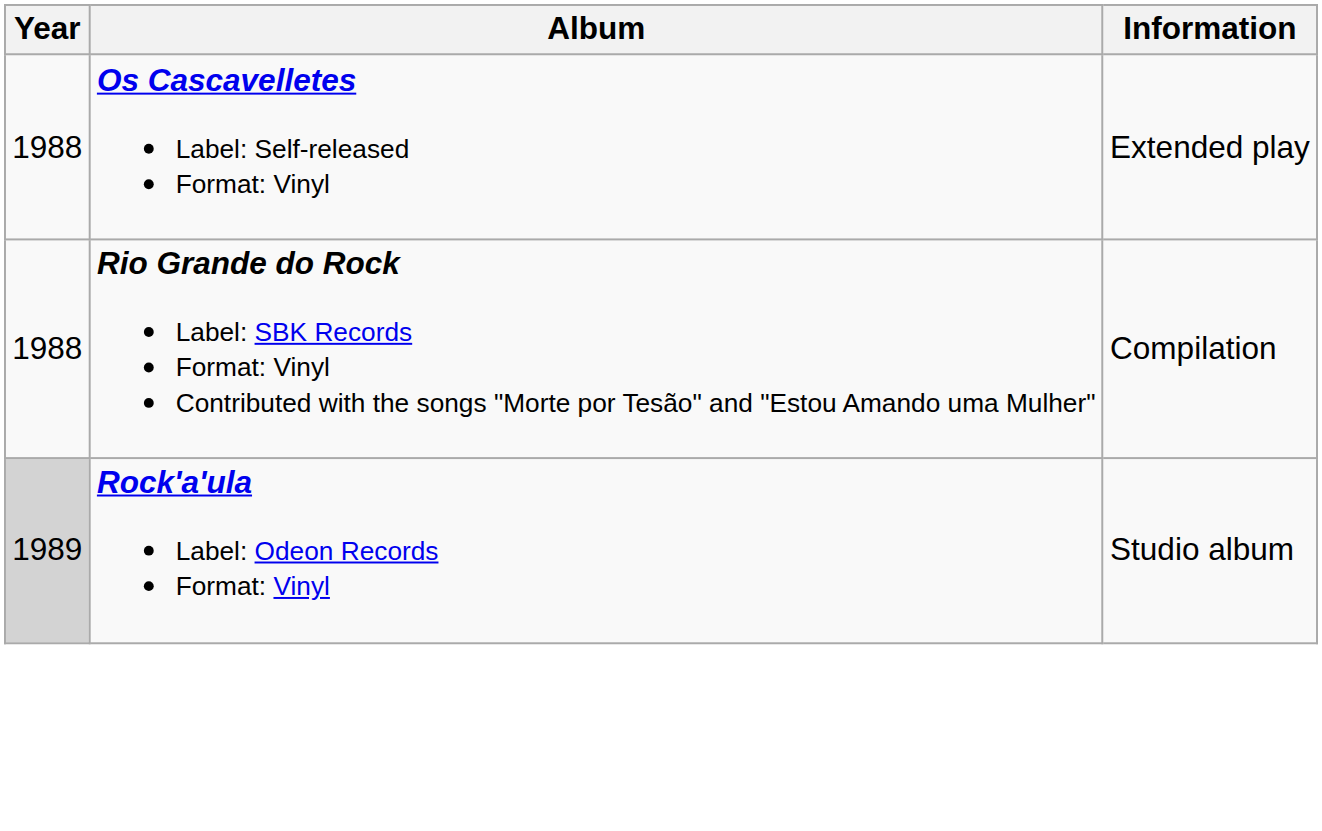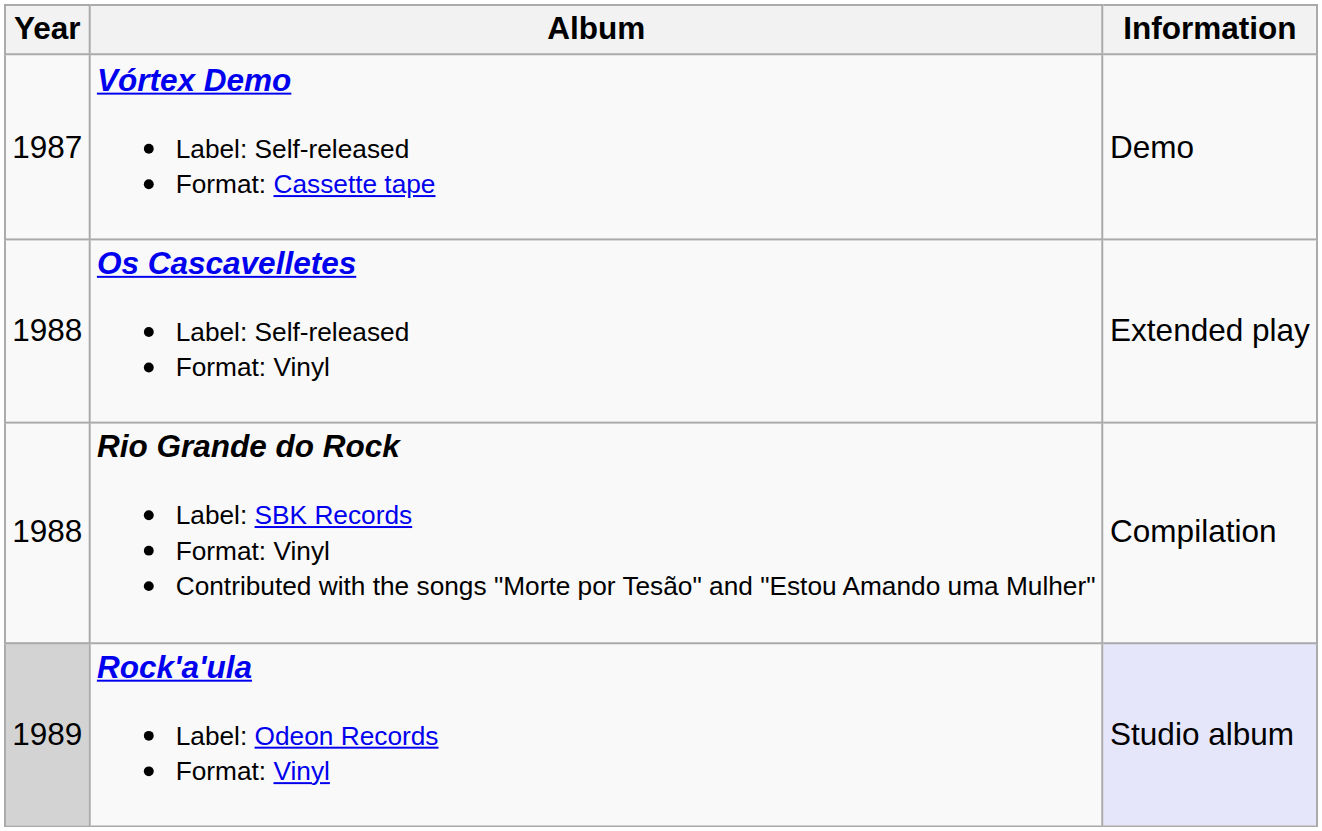+ row: 1987 | Vórtex Demo Label: Self-released Format: Cassette tape | Demo
Rock'a'ula Label: Odeon Records Format: Vinyl | Information: no background -> lavender background
